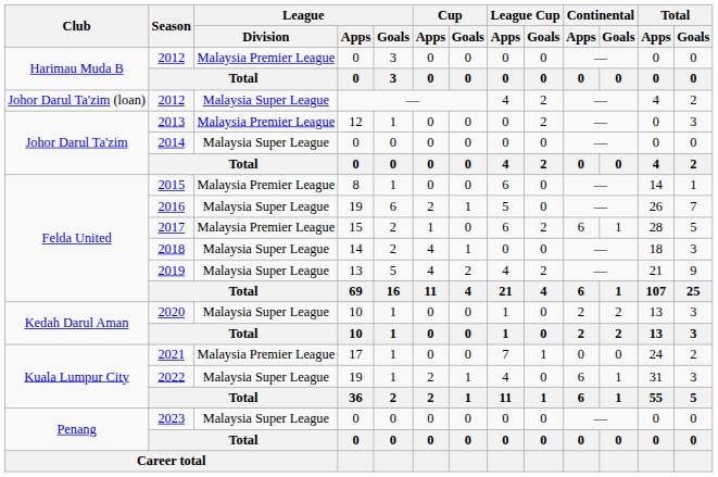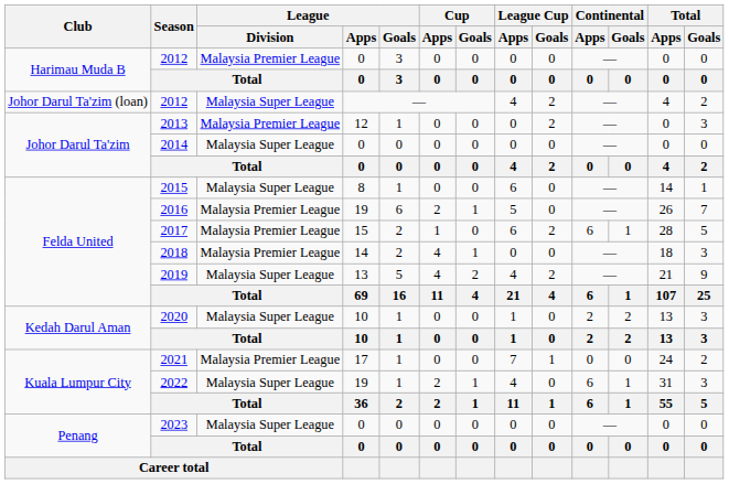2015 | League / Division: Malaysia Premier League -> Malaysia Super League
2016 | League / Division: Malaysia Super League -> Malaysia Premier League
2018 | League / Division: Malaysia Super League -> Malaysia Premier League
